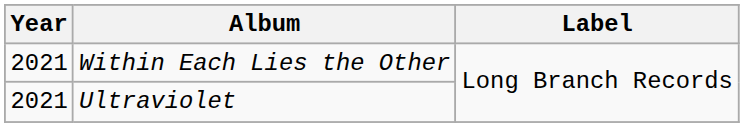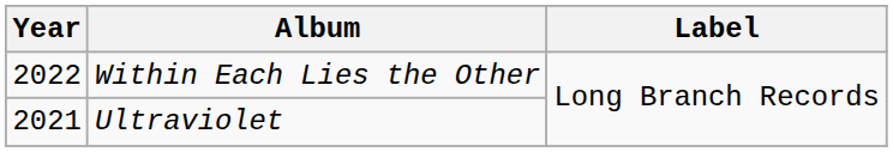Within Each Lies the Other | Year: 2021 -> 2022
